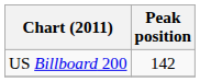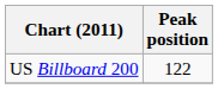US Billboard 200 | Peak position: 142 -> 122
